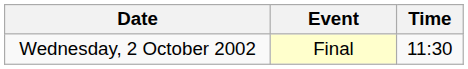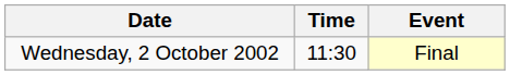columns swapped: Time <-> Event
